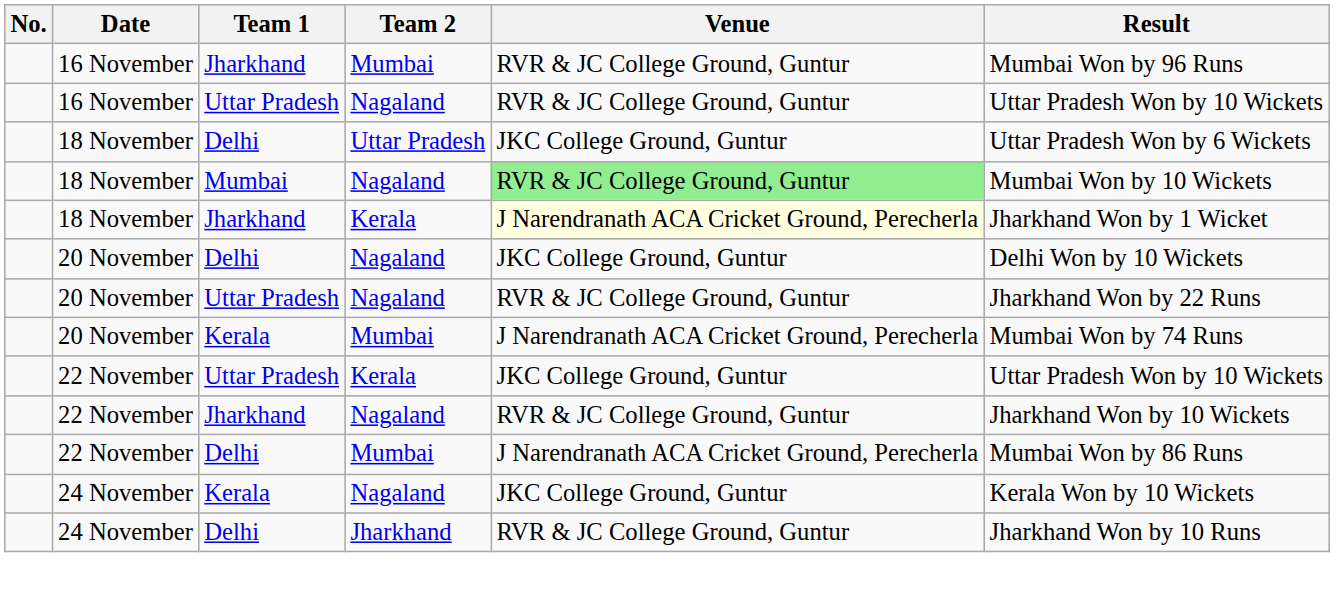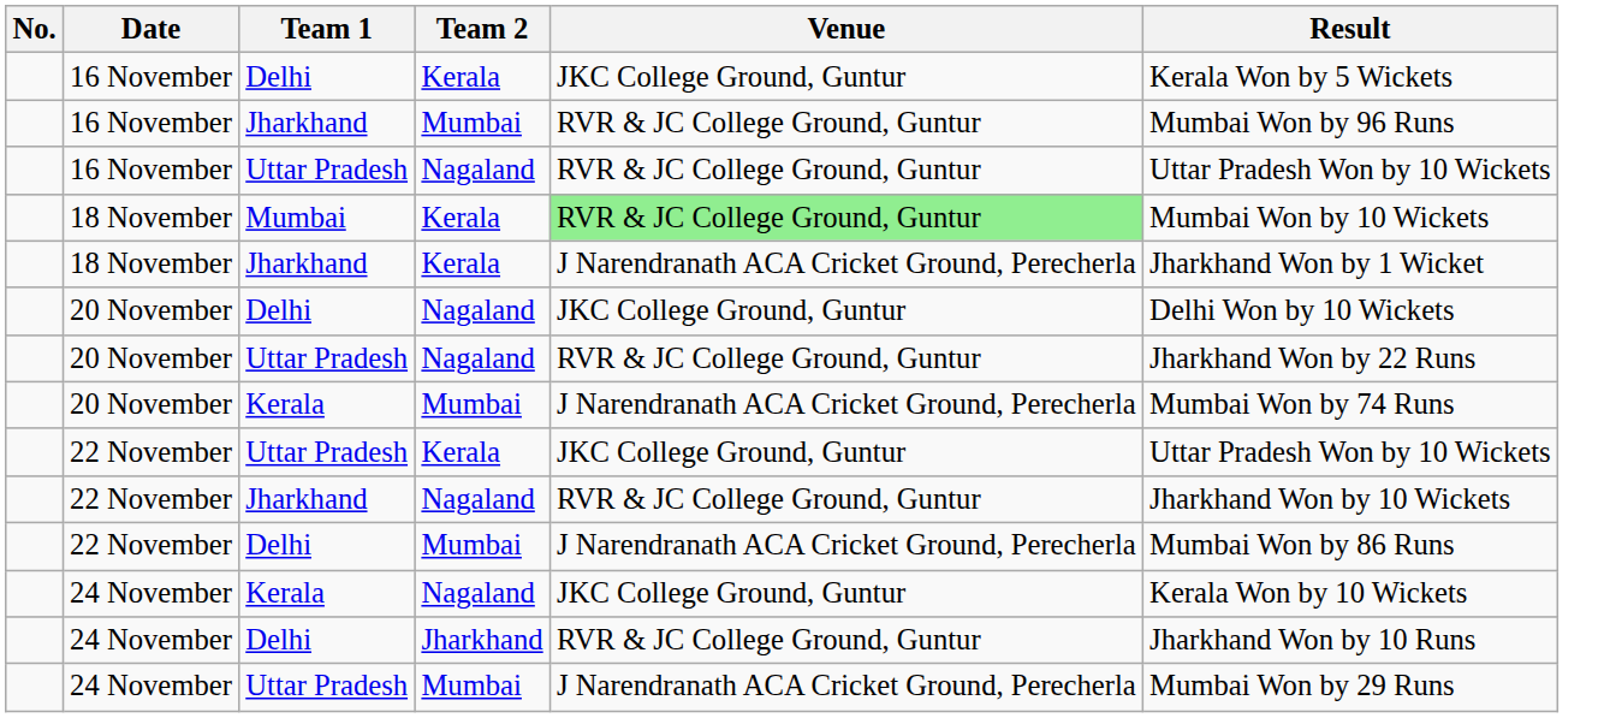+ row: 16 November | Delhi | Kerala | JKC College Ground, Guntur | Kerala Won by 5 Wickets
- row: 18 November | Delhi | Uttar Pradesh | JKC College Ground, Guntur | Uttar Pradesh Won by 6 Wickets
18 November / Mumbai | Team 2: Nagaland -> Kerala
18 November / Jharkhand | Venue: lightyellow background -> no background
+ row: 24 November | Uttar Pradesh | Mumbai | J Narendranath ACA Cricket Ground, Perecherla | Mumbai Won by 29 Runs
